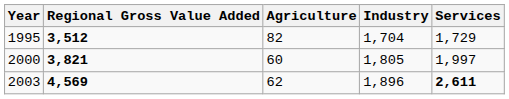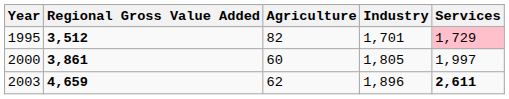1995 | Industry: 1,704 -> 1,701
1995 | Services: no background -> pink background
2000 | Regional Gross Value Added: 3,821 -> 3,861
2003 | Regional Gross Value Added: 4,569 -> 4,659
